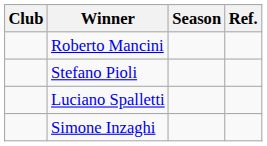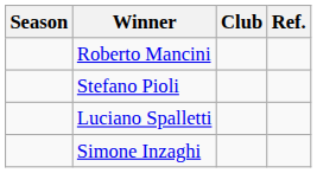columns swapped: Season <-> Club
